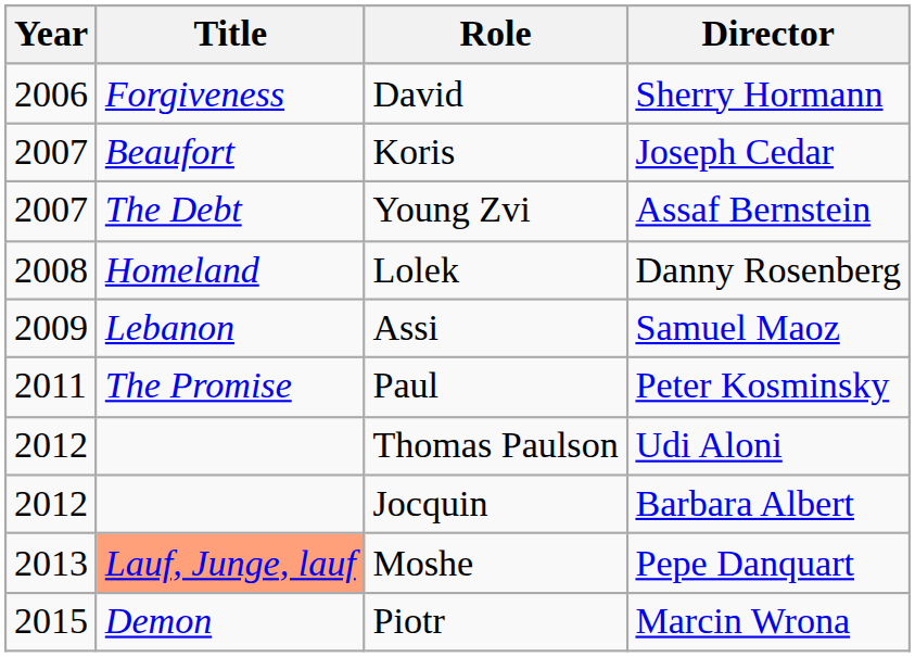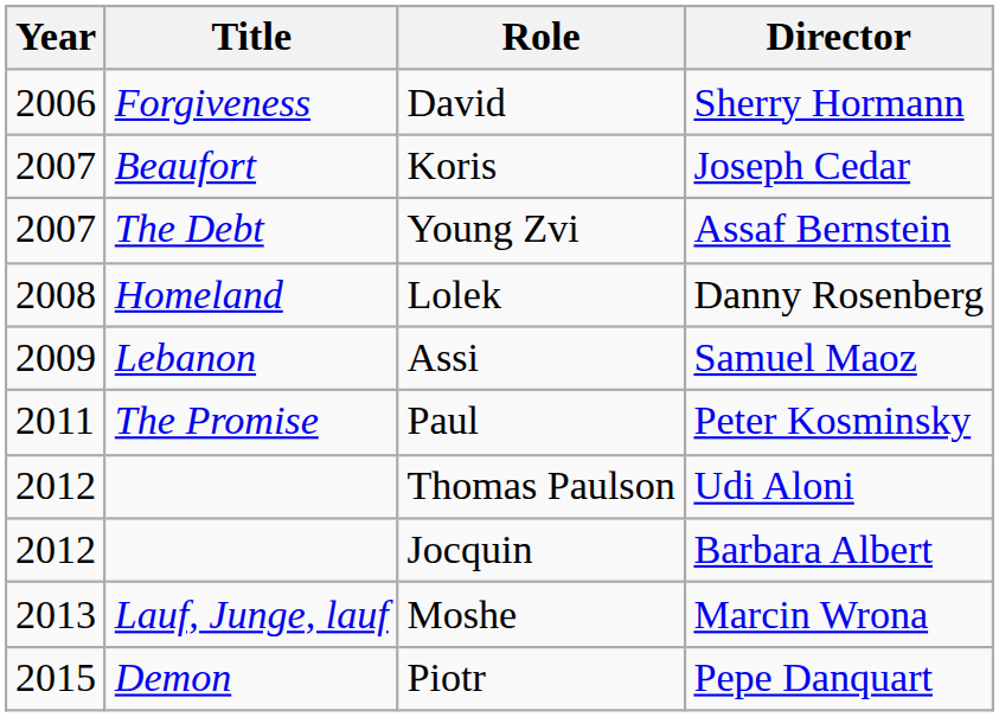Moshe | Title: lightsalmon background -> no background
Moshe | Director: Pepe Danquart -> Marcin Wrona
Piotr | Director: Marcin Wrona -> Pepe Danquart
